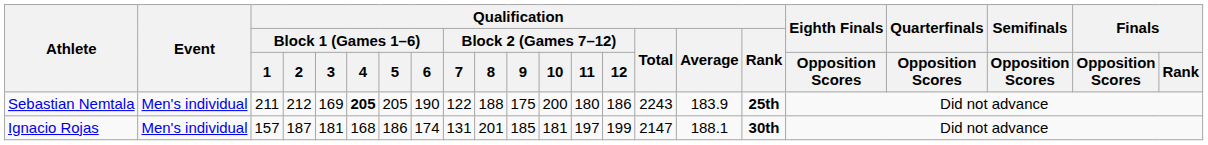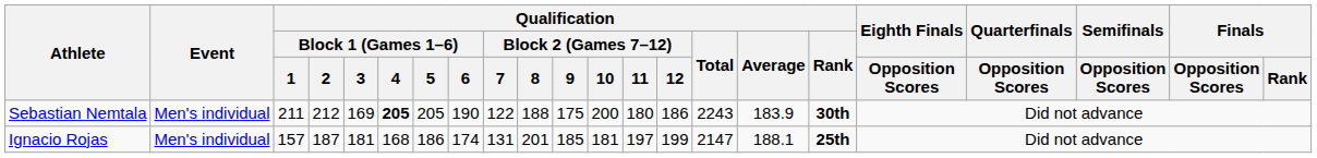Sebastian Nemtala | Qualification / Rank: 25th -> 30th
Ignacio Rojas | Qualification / Rank: 30th -> 25th
